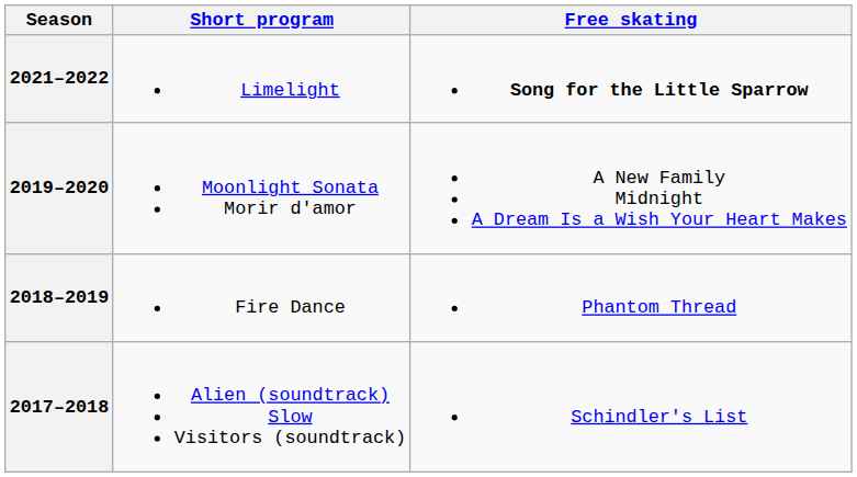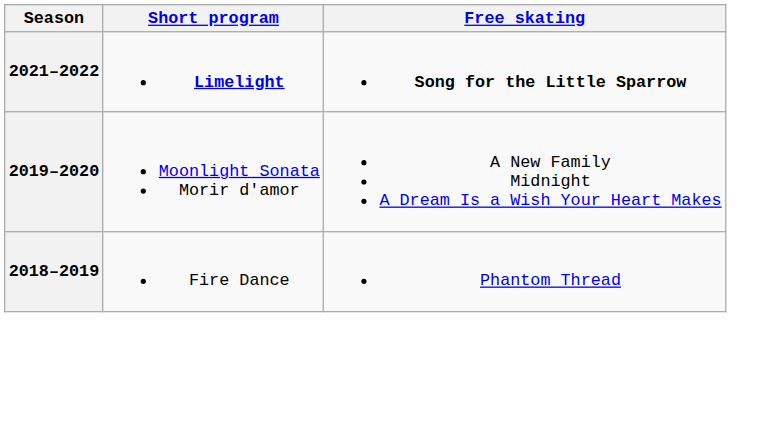2021–2022 | Short program: normal -> bold
- row: 2017–2018 | Alien (soundtrack) Slow Visitors (soundtrack) | Schindler's List
